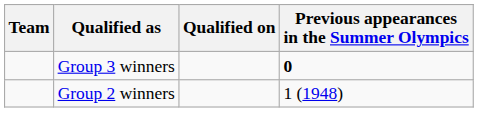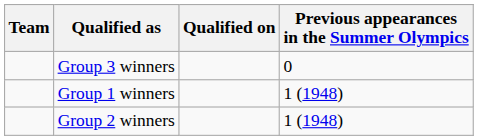Group 3 winners | Previous appearances in the Summer Olympics: bold -> normal
+ row: Group 1 winners | 1 (1948)
